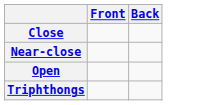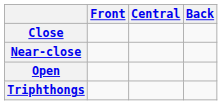+ column: Central
